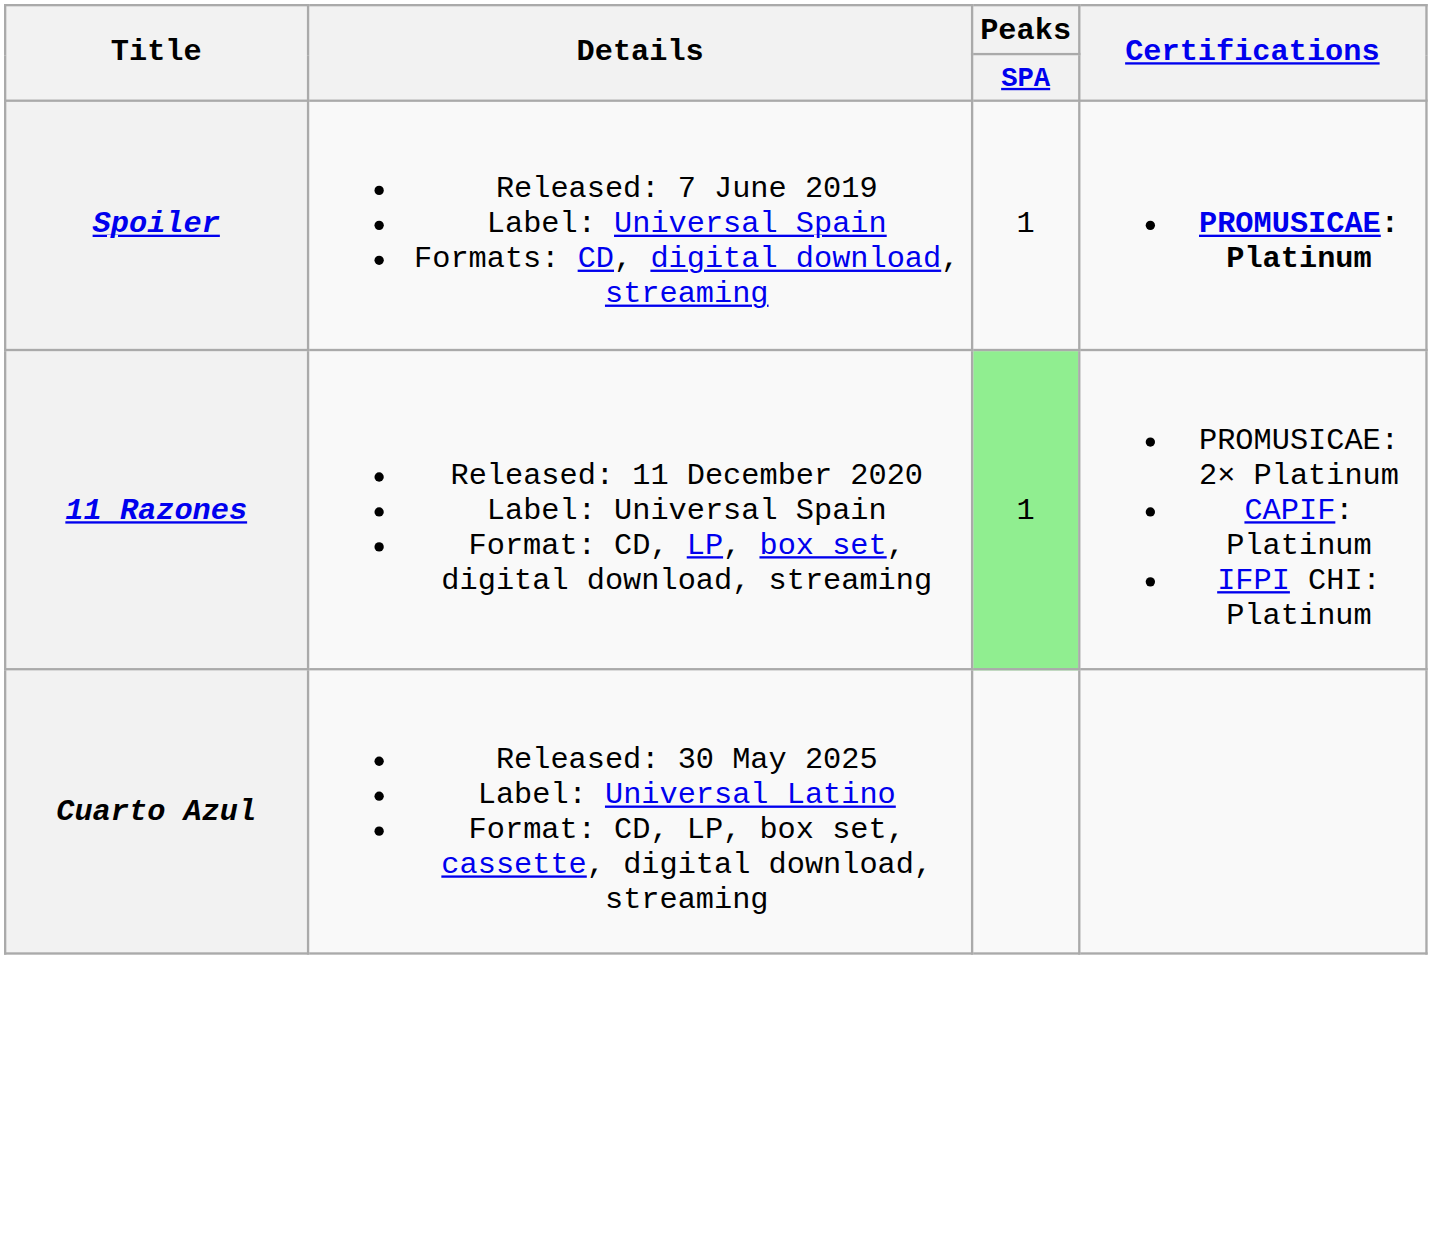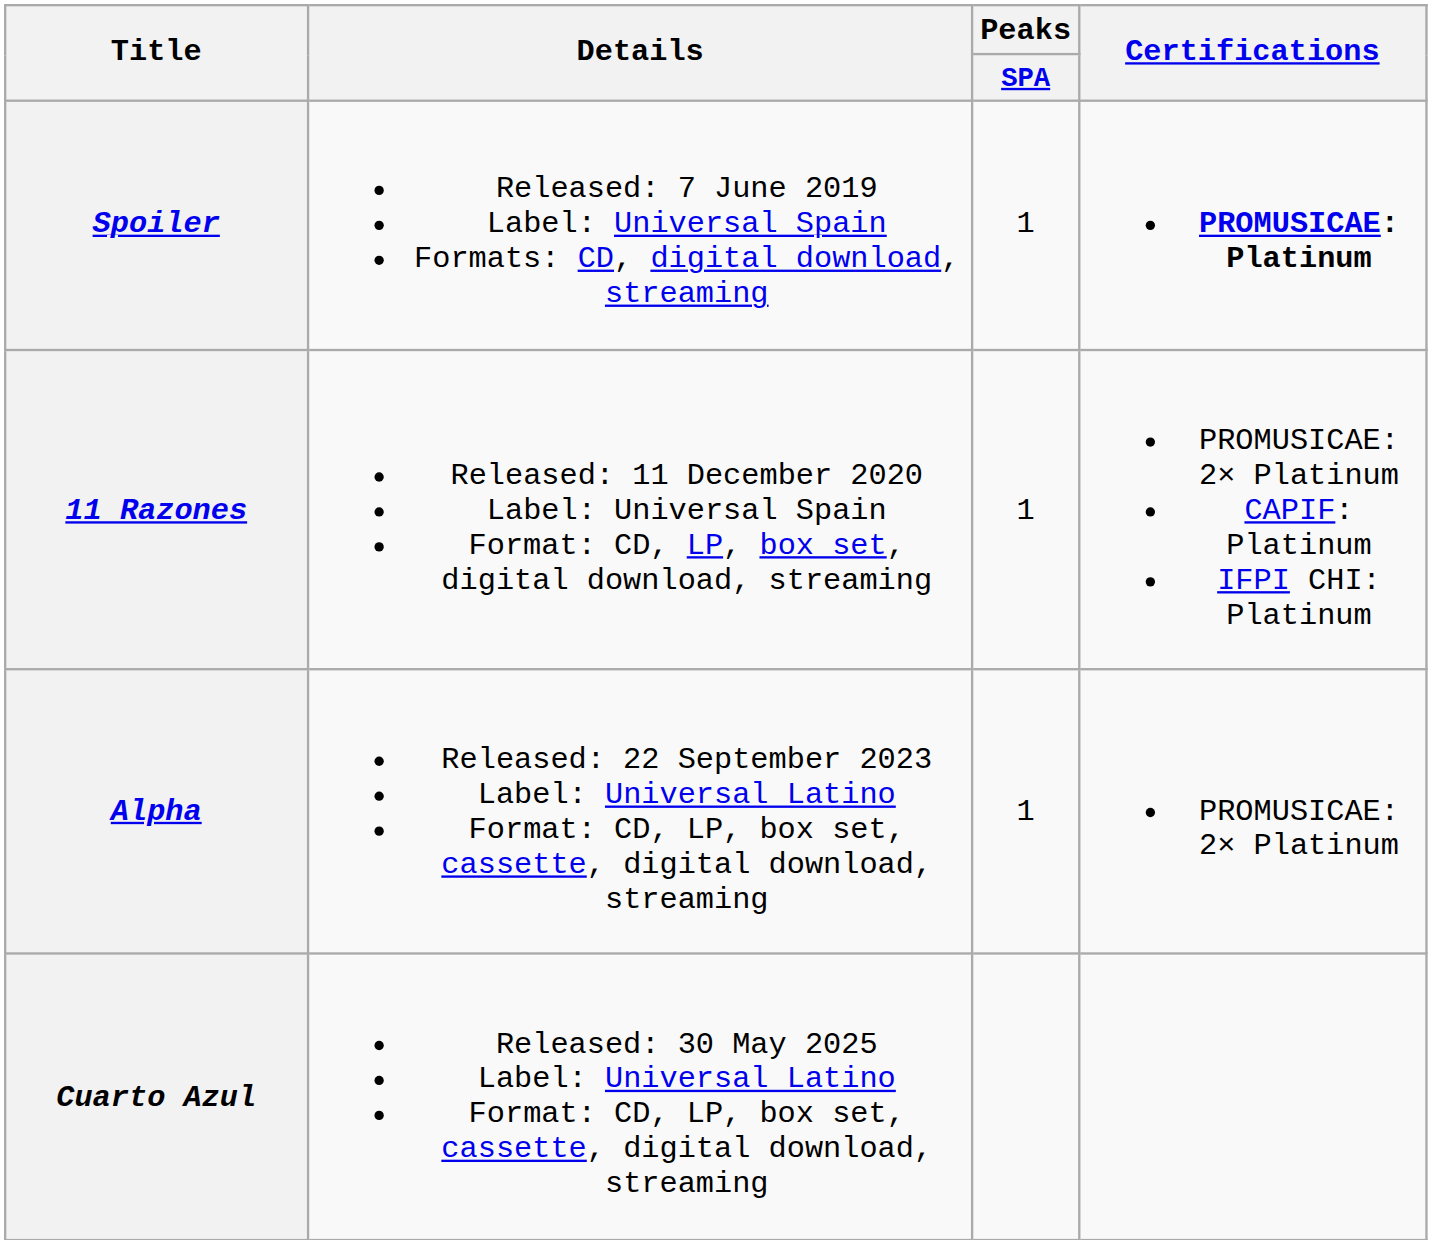11 Razones | Peaks / SPA: lightgreen background -> no background
+ row: Alpha | Released: 22 September 2023 Label: Universal Latino Format: CD, LP, box set, cassette, digital download, streaming | 1 | PROMUSICAE: 2× Platinum
